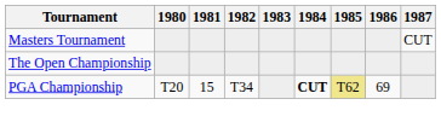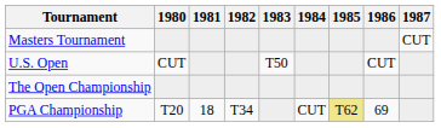+ row: U.S. Open | CUT | T50 | CUT
PGA Championship | 1981: 15 -> 18
PGA Championship | 1984: bold -> normal
